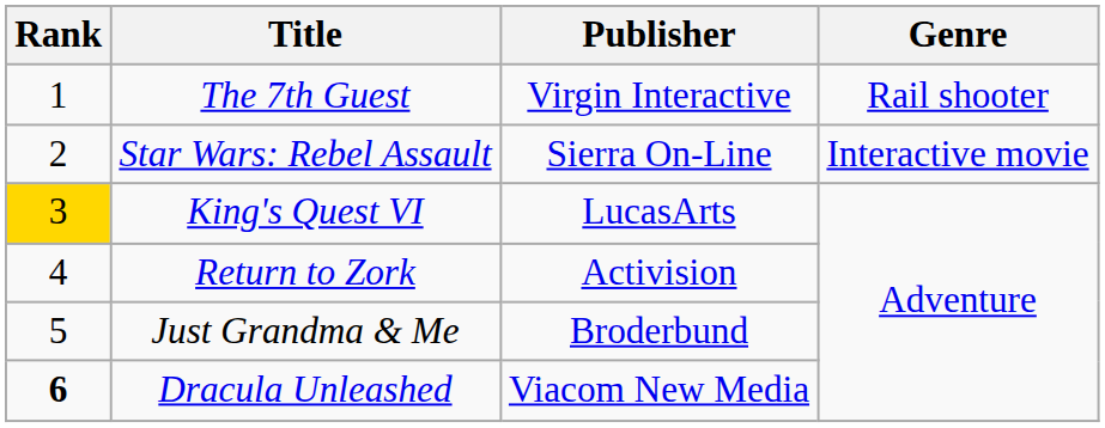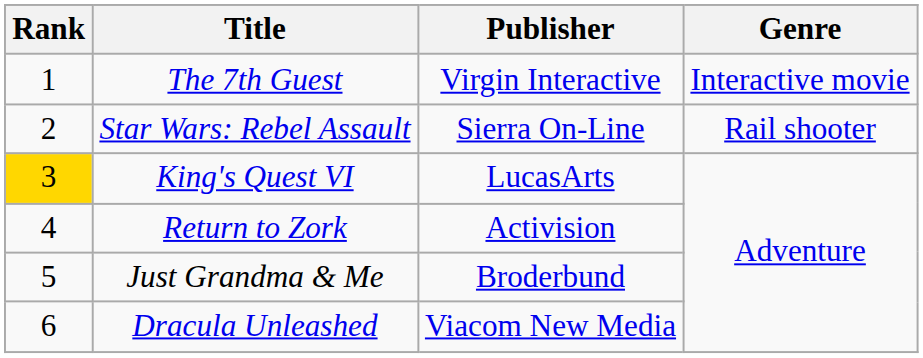The 7th Guest | Genre: Rail shooter -> Interactive movie
Star Wars: Rebel Assault | Genre: Interactive movie -> Rail shooter
Dracula Unleashed | Rank: bold -> normal
